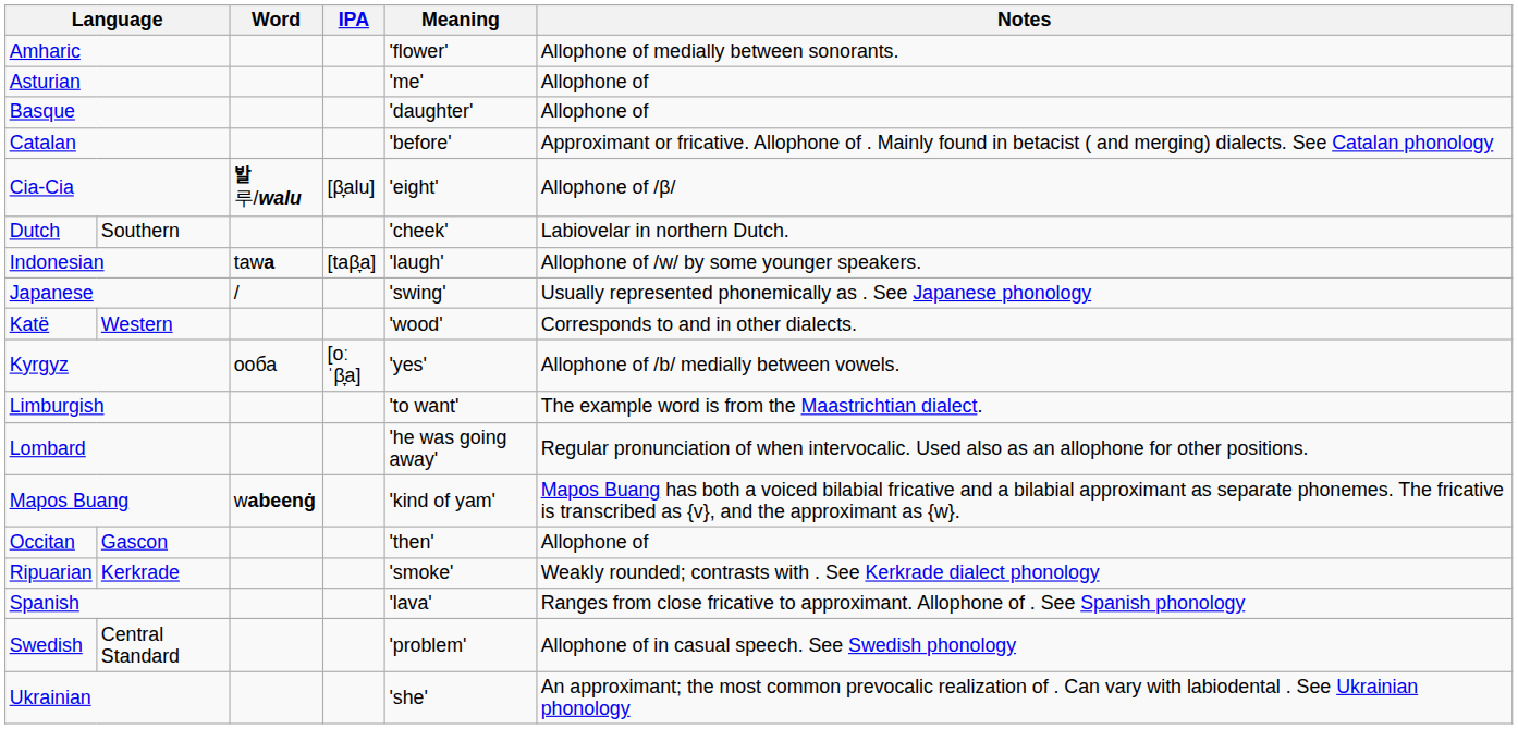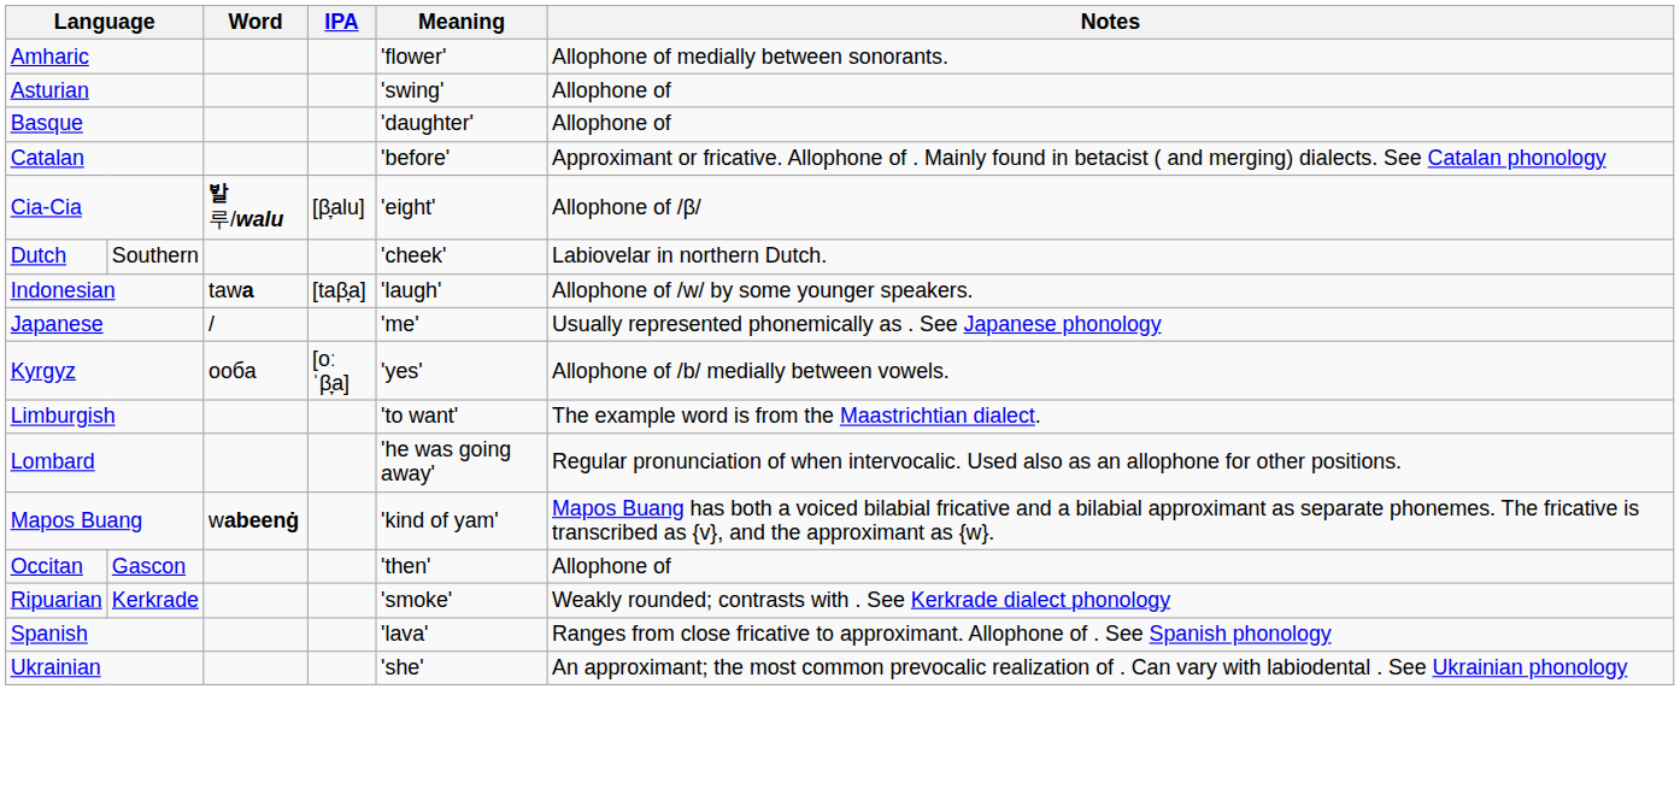Asturian | Meaning: 'me' -> 'swing'
Japanese | Meaning: 'swing' -> 'me'
- row: Katë | Western | 'wood' | Corresponds to and in other dialects.
- row: Swedish | Central Standard | 'problem' | Allophone of in casual speech. See Swedish phonology
